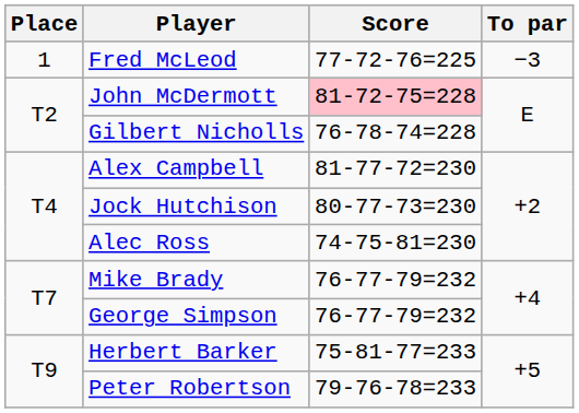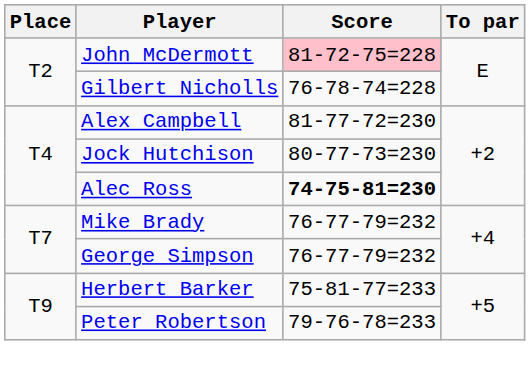- row: 1 | Fred McLeod | 77-72-76=225 | −3
Alec Ross | Score: normal -> bold
